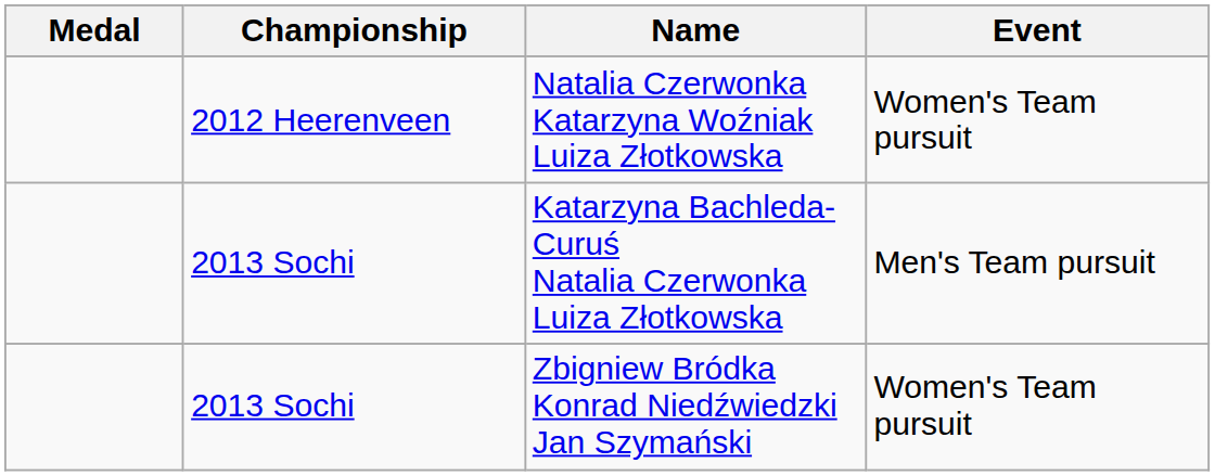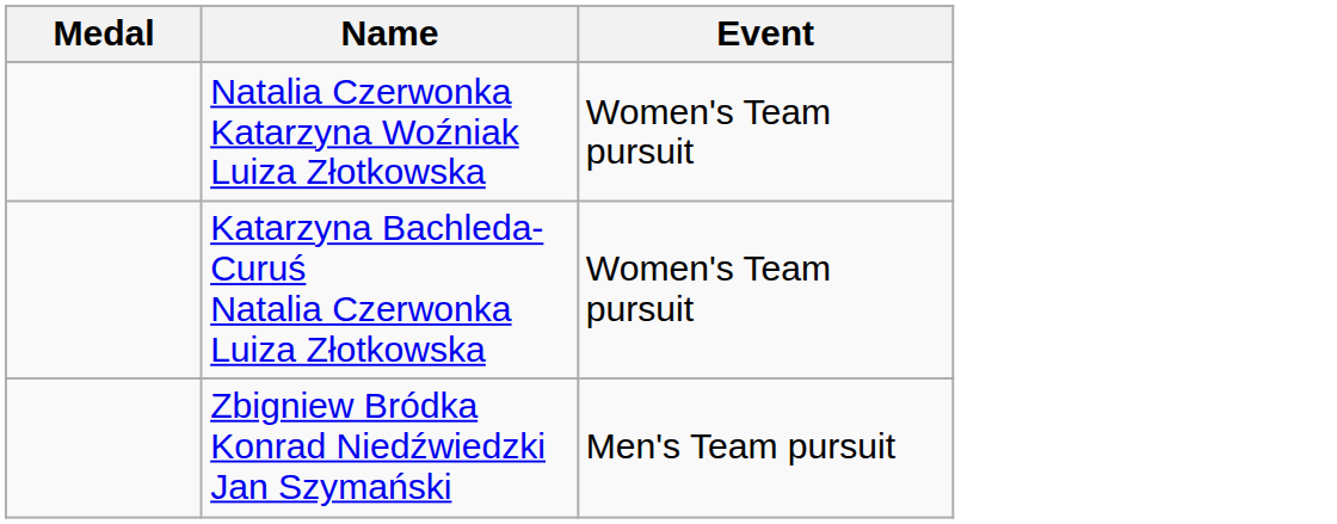- column: Championship | 2012 Heerenveen | 2013 Sochi | 2013 Sochi
Katarzyna Bachleda-Curuś Natalia Czerwonka Luiza Złotkowska | Event: Men's Team pursuit -> Women's Team pursuit
Zbigniew Bródka Konrad Niedźwiedzki Jan Szymański | Event: Women's Team pursuit -> Men's Team pursuit
